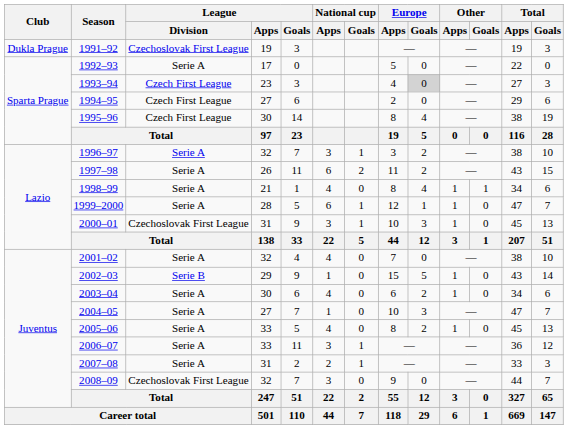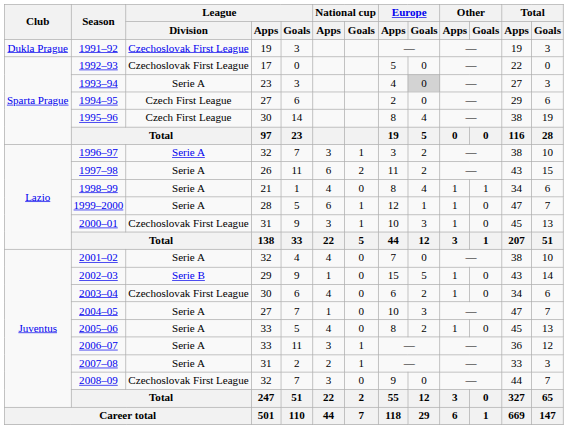1992–93 | League / Division: Serie A -> Czechoslovak First League
1993–94 | League / Division: Czech First League -> Serie A
2003–04 | League / Division: Serie A -> Czechoslovak First League
